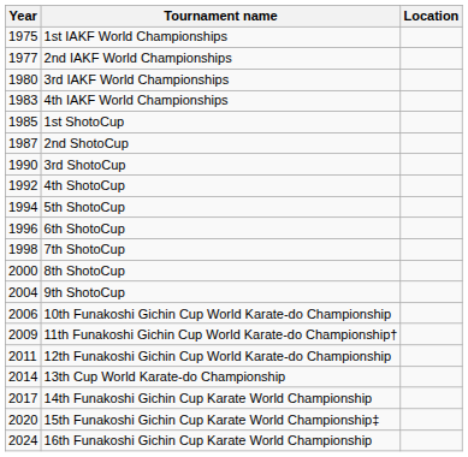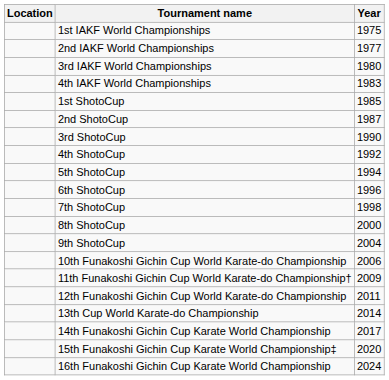columns swapped: Year <-> Location
